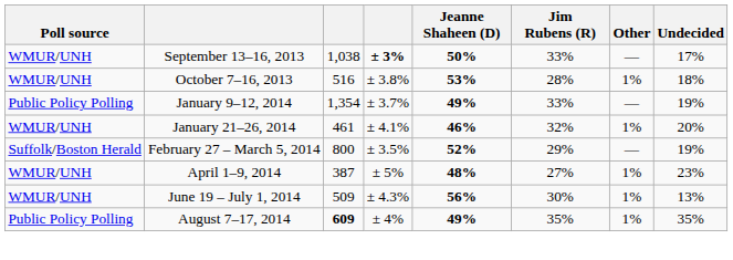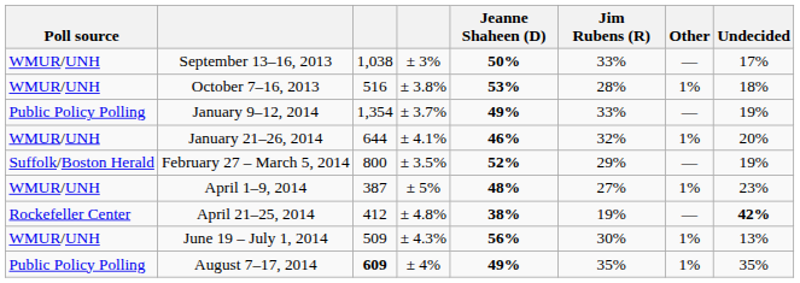September 13–16, 2013 | column 4: bold -> normal
January 21–26, 2014 | column 3: 461 -> 644
+ row: Rockefeller Center | April 21–25, 2014 | 412 | ± 4.8% | 38% | 19% | — | 42%
